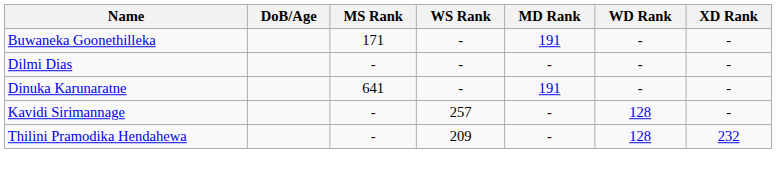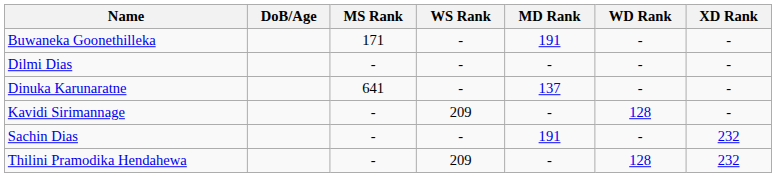Dinuka Karunaratne | MD Rank: 191 -> 137
Kavidi Sirimannage | WS Rank: 257 -> 209
+ row: Sachin Dias | - | - | 191 | - | 232
